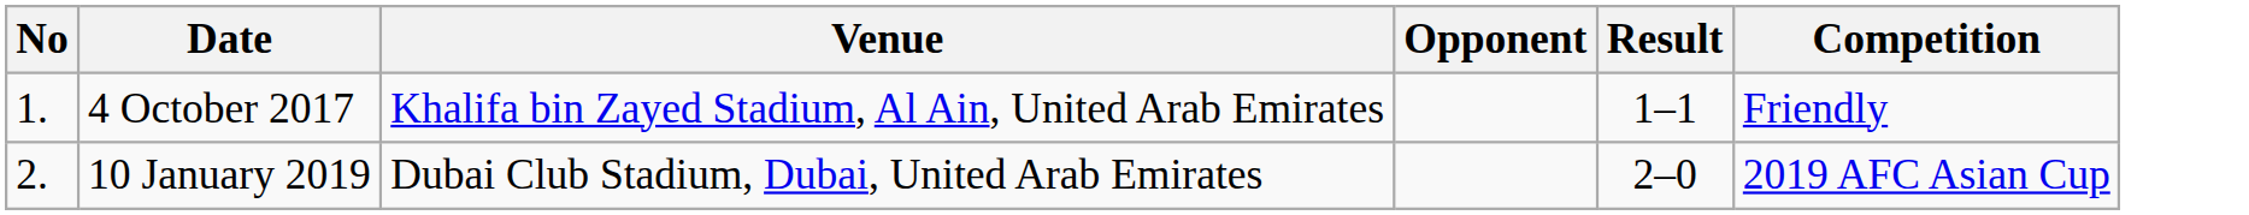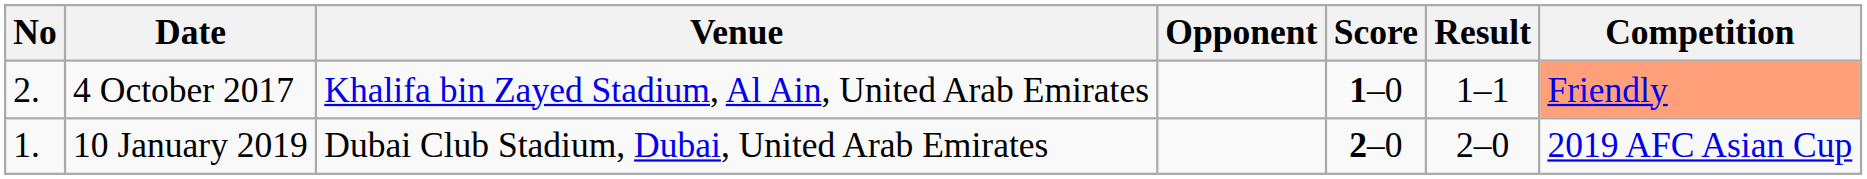+ column: Score | 1–0 | 2–0
4 October 2017 | No: 1. -> 2.
4 October 2017 | Competition: no background -> lightsalmon background
10 January 2019 | No: 2. -> 1.
